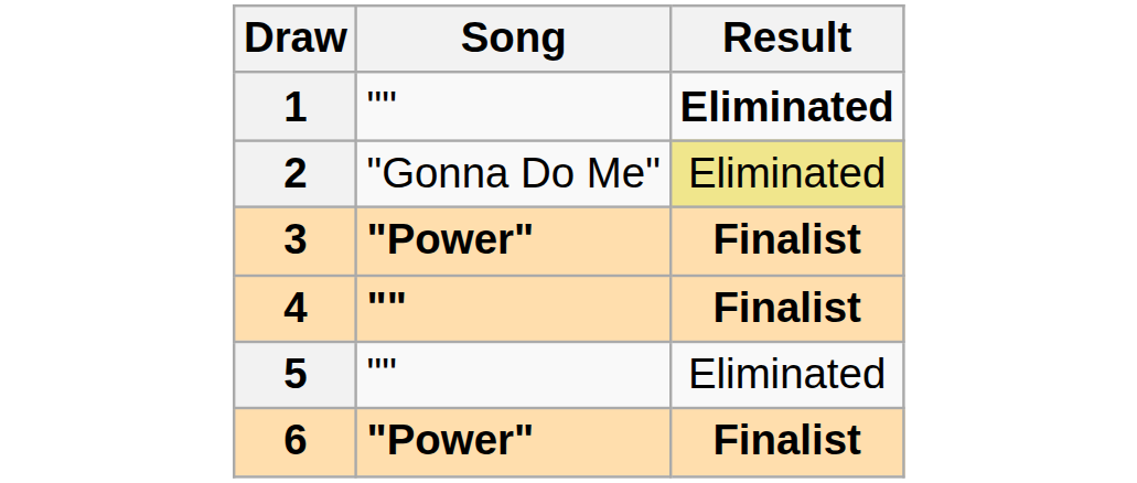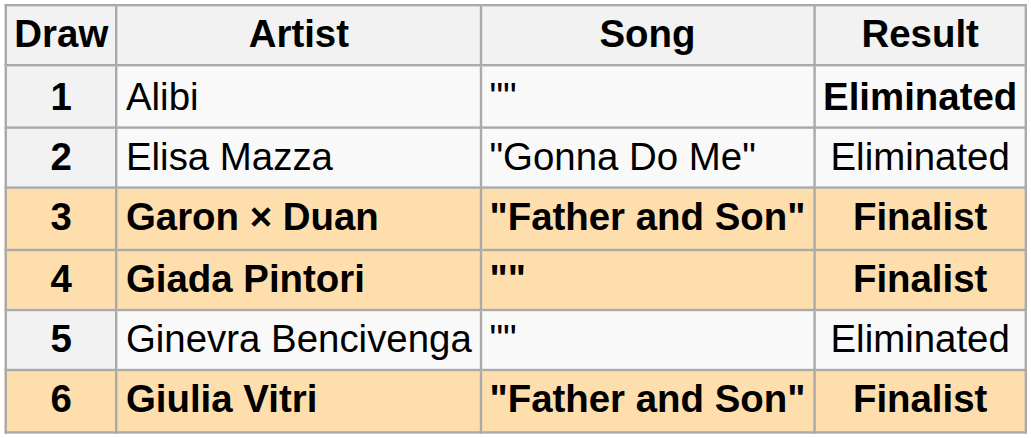+ column: Artist | Alibi | Elisa Mazza | Garon × Duan | Giada Pintori | Ginevra Bencivenga | Giulia Vitri
2 | Result: khaki background -> no background
3 | Song: "Power" -> "Father and Son"
6 | Song: "Power" -> "Father and Son"
